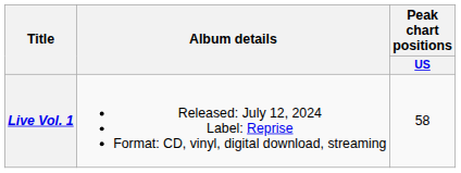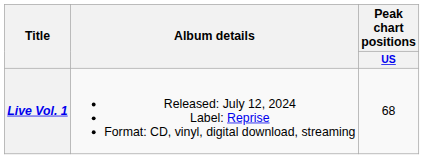Live Vol. 1 | Peak chart positions / US: 58 -> 68
